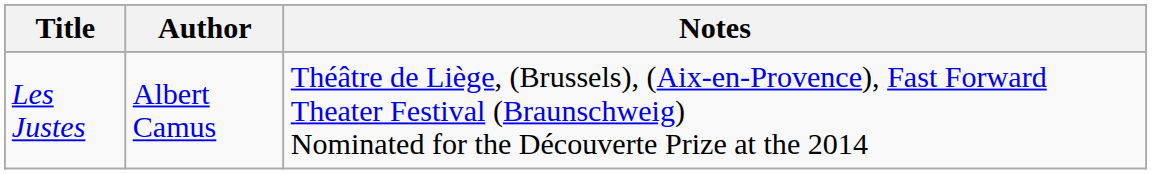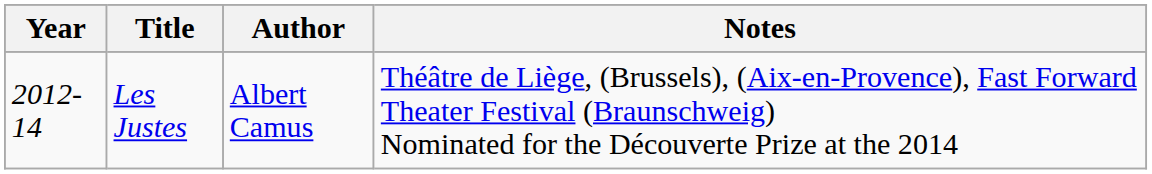+ column: Year | 2012-14
